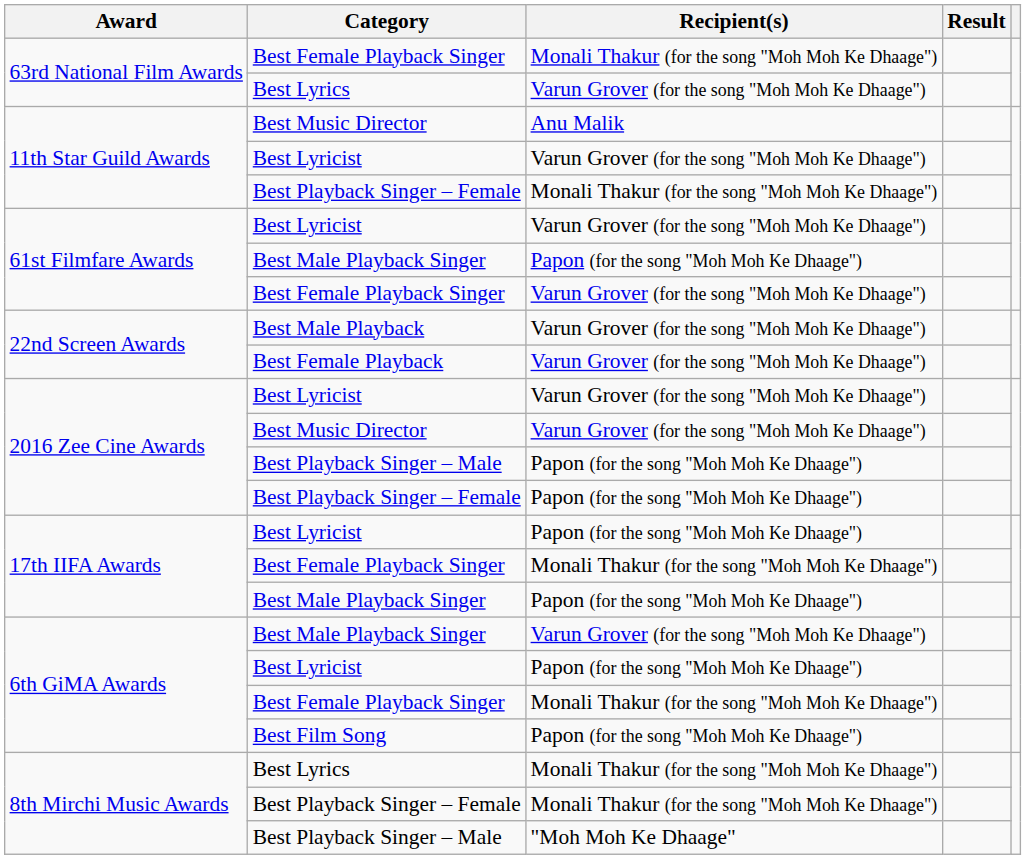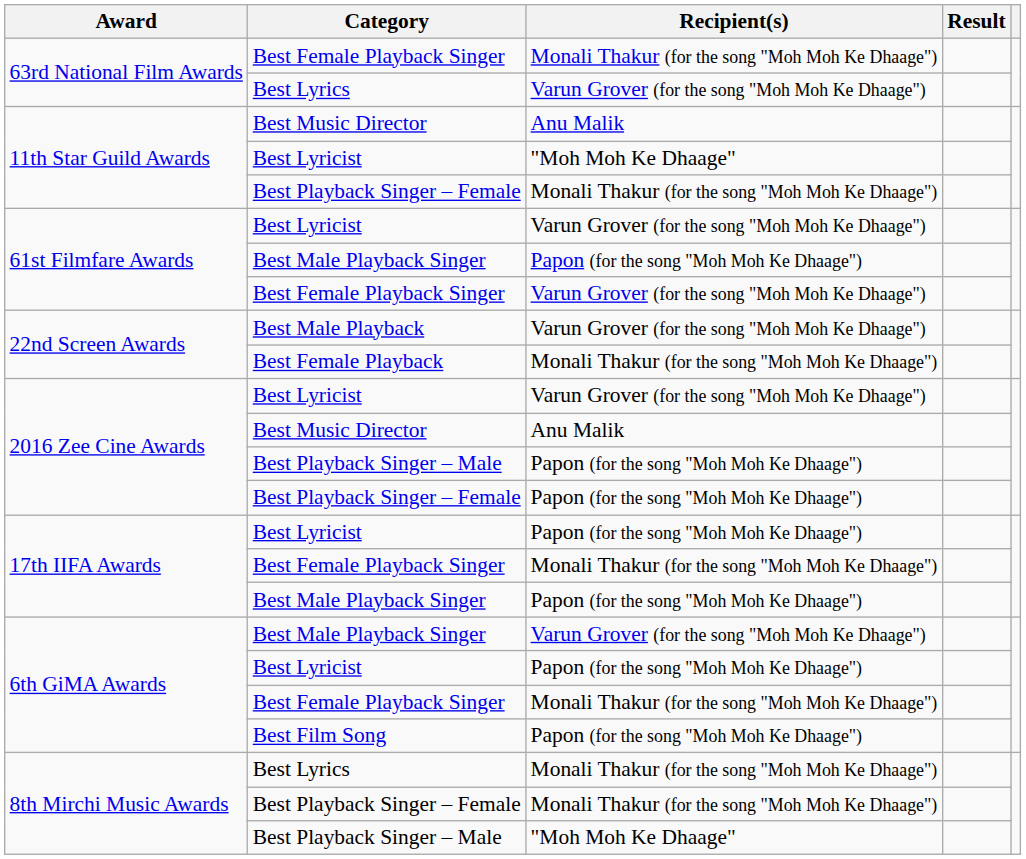11th Star Guild Awards / Best Lyricist | Recipient(s): Varun Grover (for the song "Moh Moh Ke Dhaage") -> "Moh Moh Ke Dhaage"
Best Female Playback | Recipient(s): Varun Grover (for the song "Moh Moh Ke Dhaage") -> Monali Thakur (for the song "Moh Moh Ke Dhaage")
2016 Zee Cine Awards / Best Music Director | Recipient(s): Varun Grover (for the song "Moh Moh Ke Dhaage") -> Anu Malik
